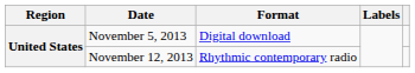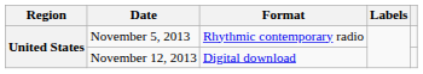November 5, 2013 | Format: Digital download -> Rhythmic contemporary radio
November 12, 2013 | Format: Rhythmic contemporary radio -> Digital download
